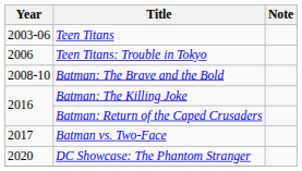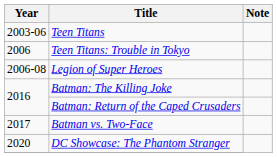+ row: 2006-08 | Legion of Super Heroes
- row: 2008-10 | Batman: The Brave and the Bold
